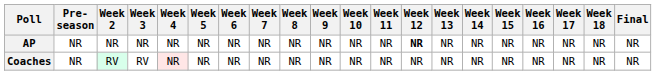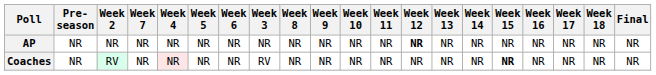columns swapped: Week 3 <-> Week 7
Coaches | Week 15: normal -> bold
